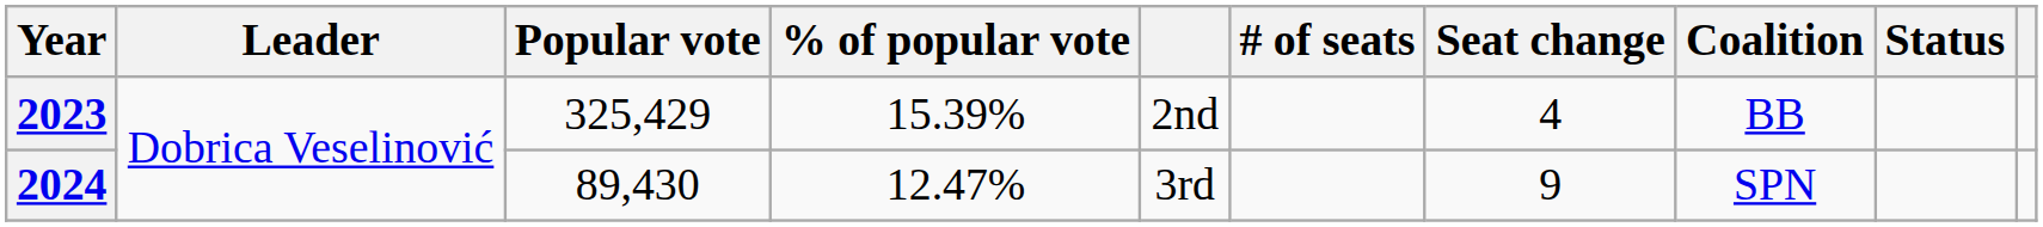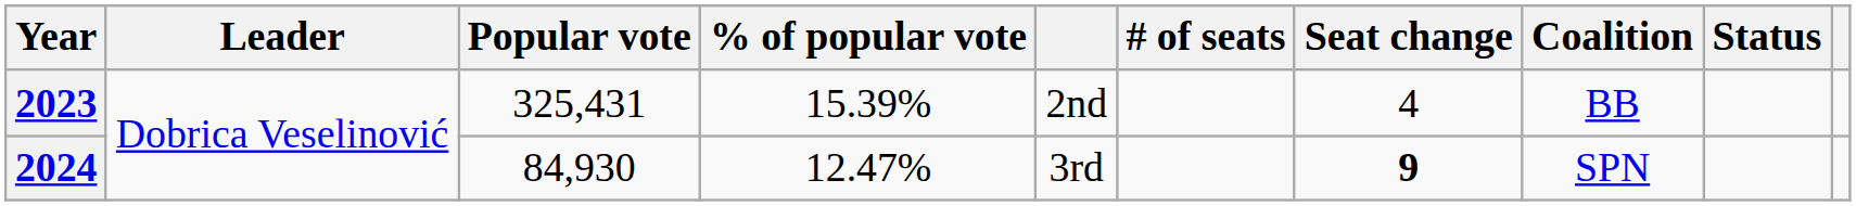2023 | Popular vote: 325,429 -> 325,431
2024 | Popular vote: 89,430 -> 84,930
2024 | Seat change: normal -> bold
